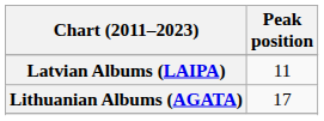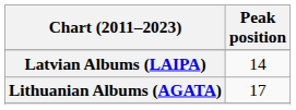Latvian Albums (LAIPA) | Peak position: 11 -> 14
